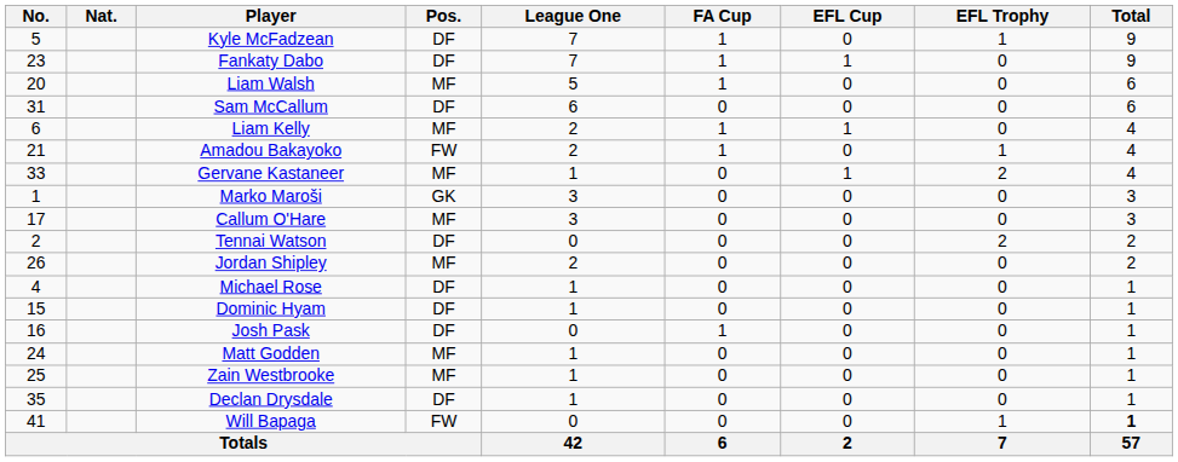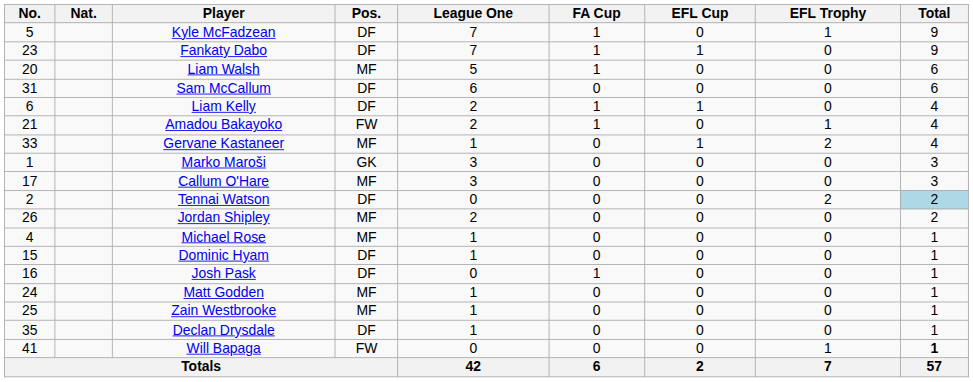Liam Kelly | Pos.: MF -> DF
Tennai Watson | Total: no background -> lightblue background
Michael Rose | Pos.: DF -> MF
